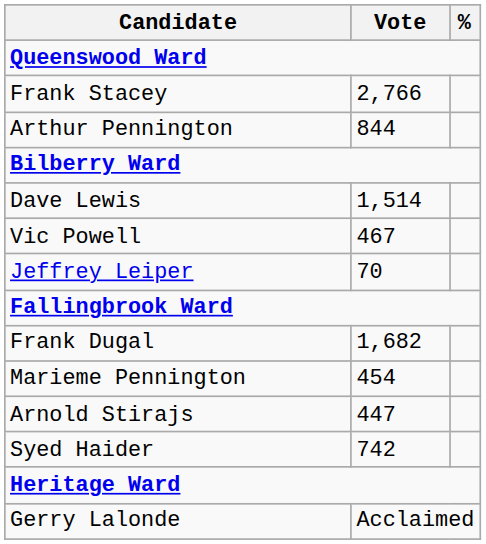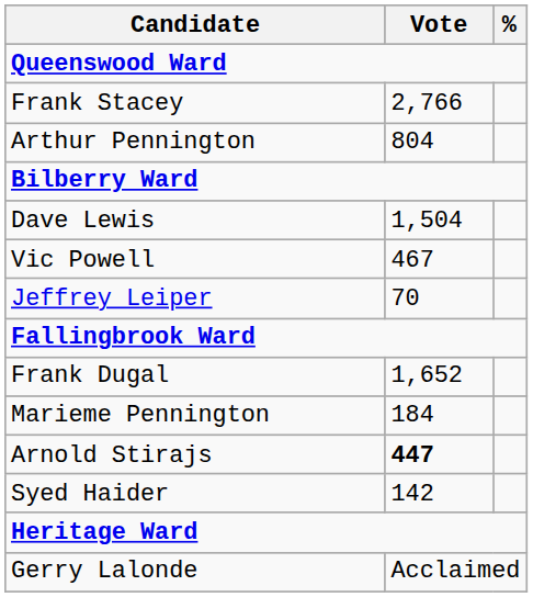Arthur Pennington | Vote: 844 -> 804
Dave Lewis | Vote: 1,514 -> 1,504
Frank Dugal | Vote: 1,682 -> 1,652
Marieme Pennington | Vote: 454 -> 184
Arnold Stirajs | Vote: normal -> bold
Syed Haider | Vote: 742 -> 142
